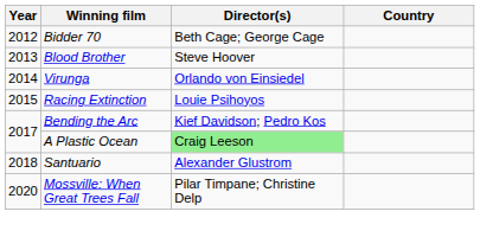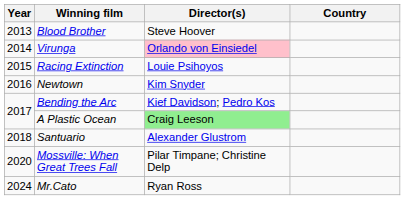- row: 2012 | Bidder 70 | Beth Cage; George Cage
Virunga | Director(s): no background -> pink background
+ row: 2016 | Newtown | Kim Snyder
+ row: 2024 | Mr.Cato | Ryan Ross
